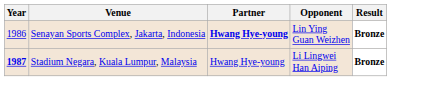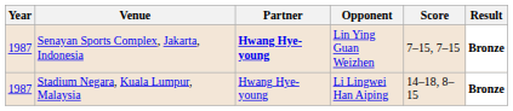+ column: Score | 7–15, 7–15 | 14–18, 8–15
Senayan Sports Complex, Jakarta, Indonesia | Year: 1986 -> 1987
Stadium Negara, Kuala Lumpur, Malaysia | Year: bold -> normal
